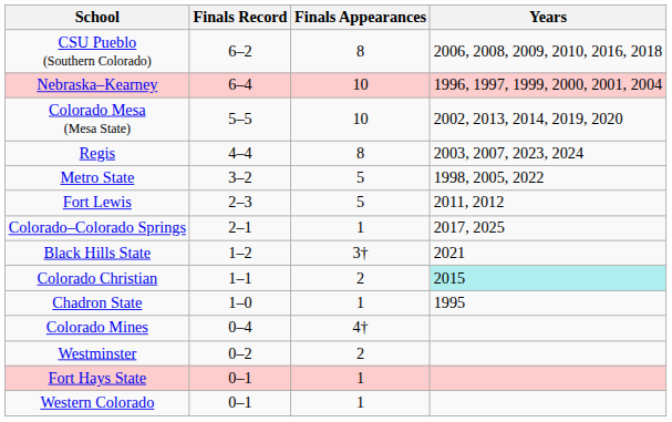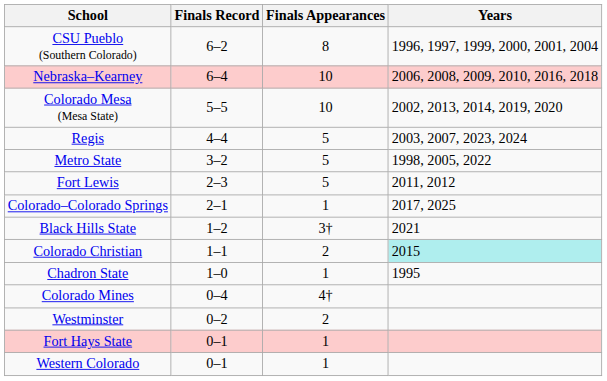CSU Pueblo (Southern Colorado) | Years: 2006, 2008, 2009, 2010, 2016, 2018 -> 1996, 1997, 1999, 2000, 2001, 2004
Nebraska–Kearney | Years: 1996, 1997, 1999, 2000, 2001, 2004 -> 2006, 2008, 2009, 2010, 2016, 2018
Regis | Finals Appearances: 8 -> 5
